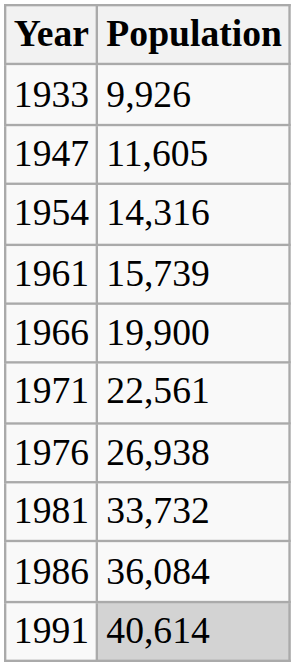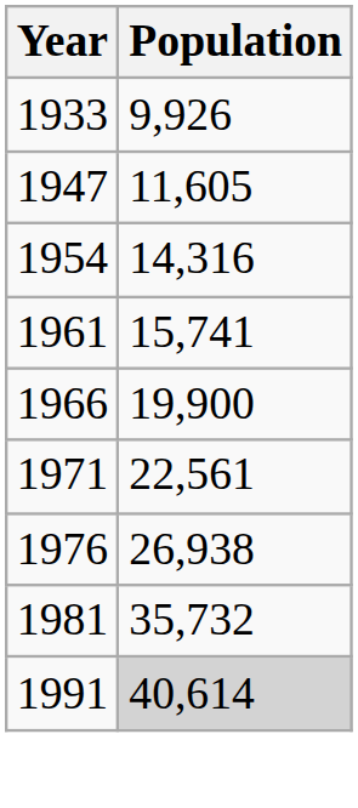1961 | Population: 15,739 -> 15,741
1981 | Population: 33,732 -> 35,732
- row: 1986 | 36,084
